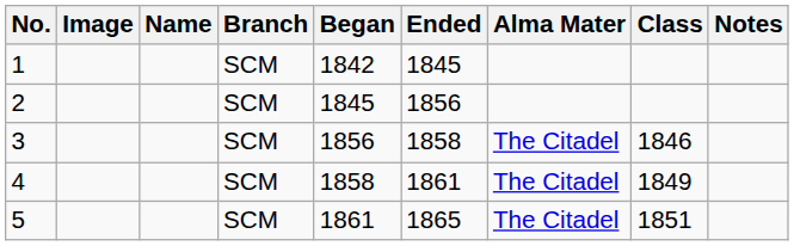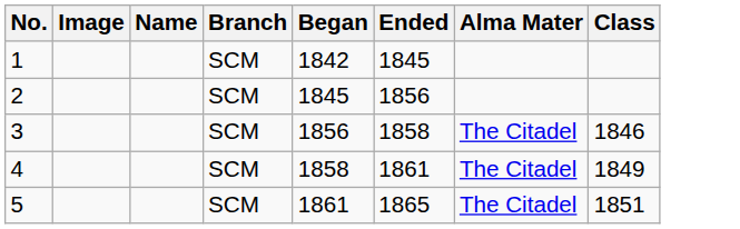- column: Notes
